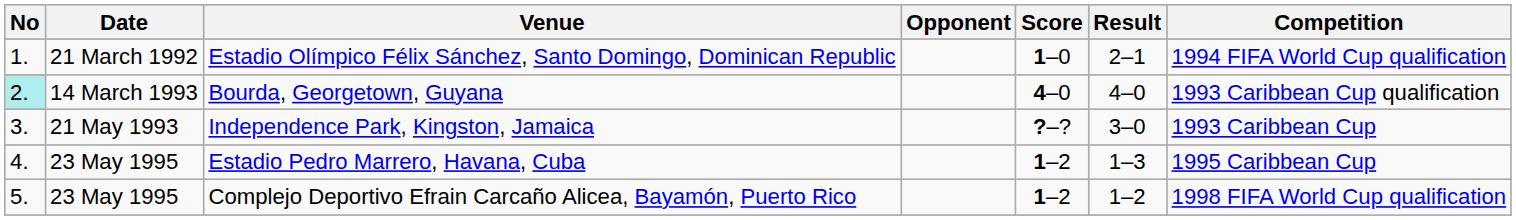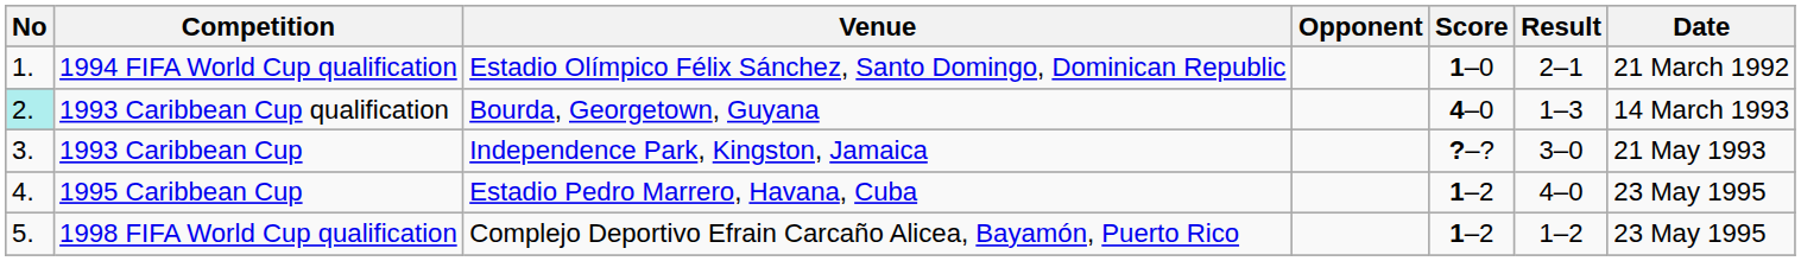columns swapped: Date <-> Competition
Bourda, Georgetown, Guyana | Result: 4–0 -> 1–3
Estadio Pedro Marrero, Havana, Cuba | Result: 1–3 -> 4–0
